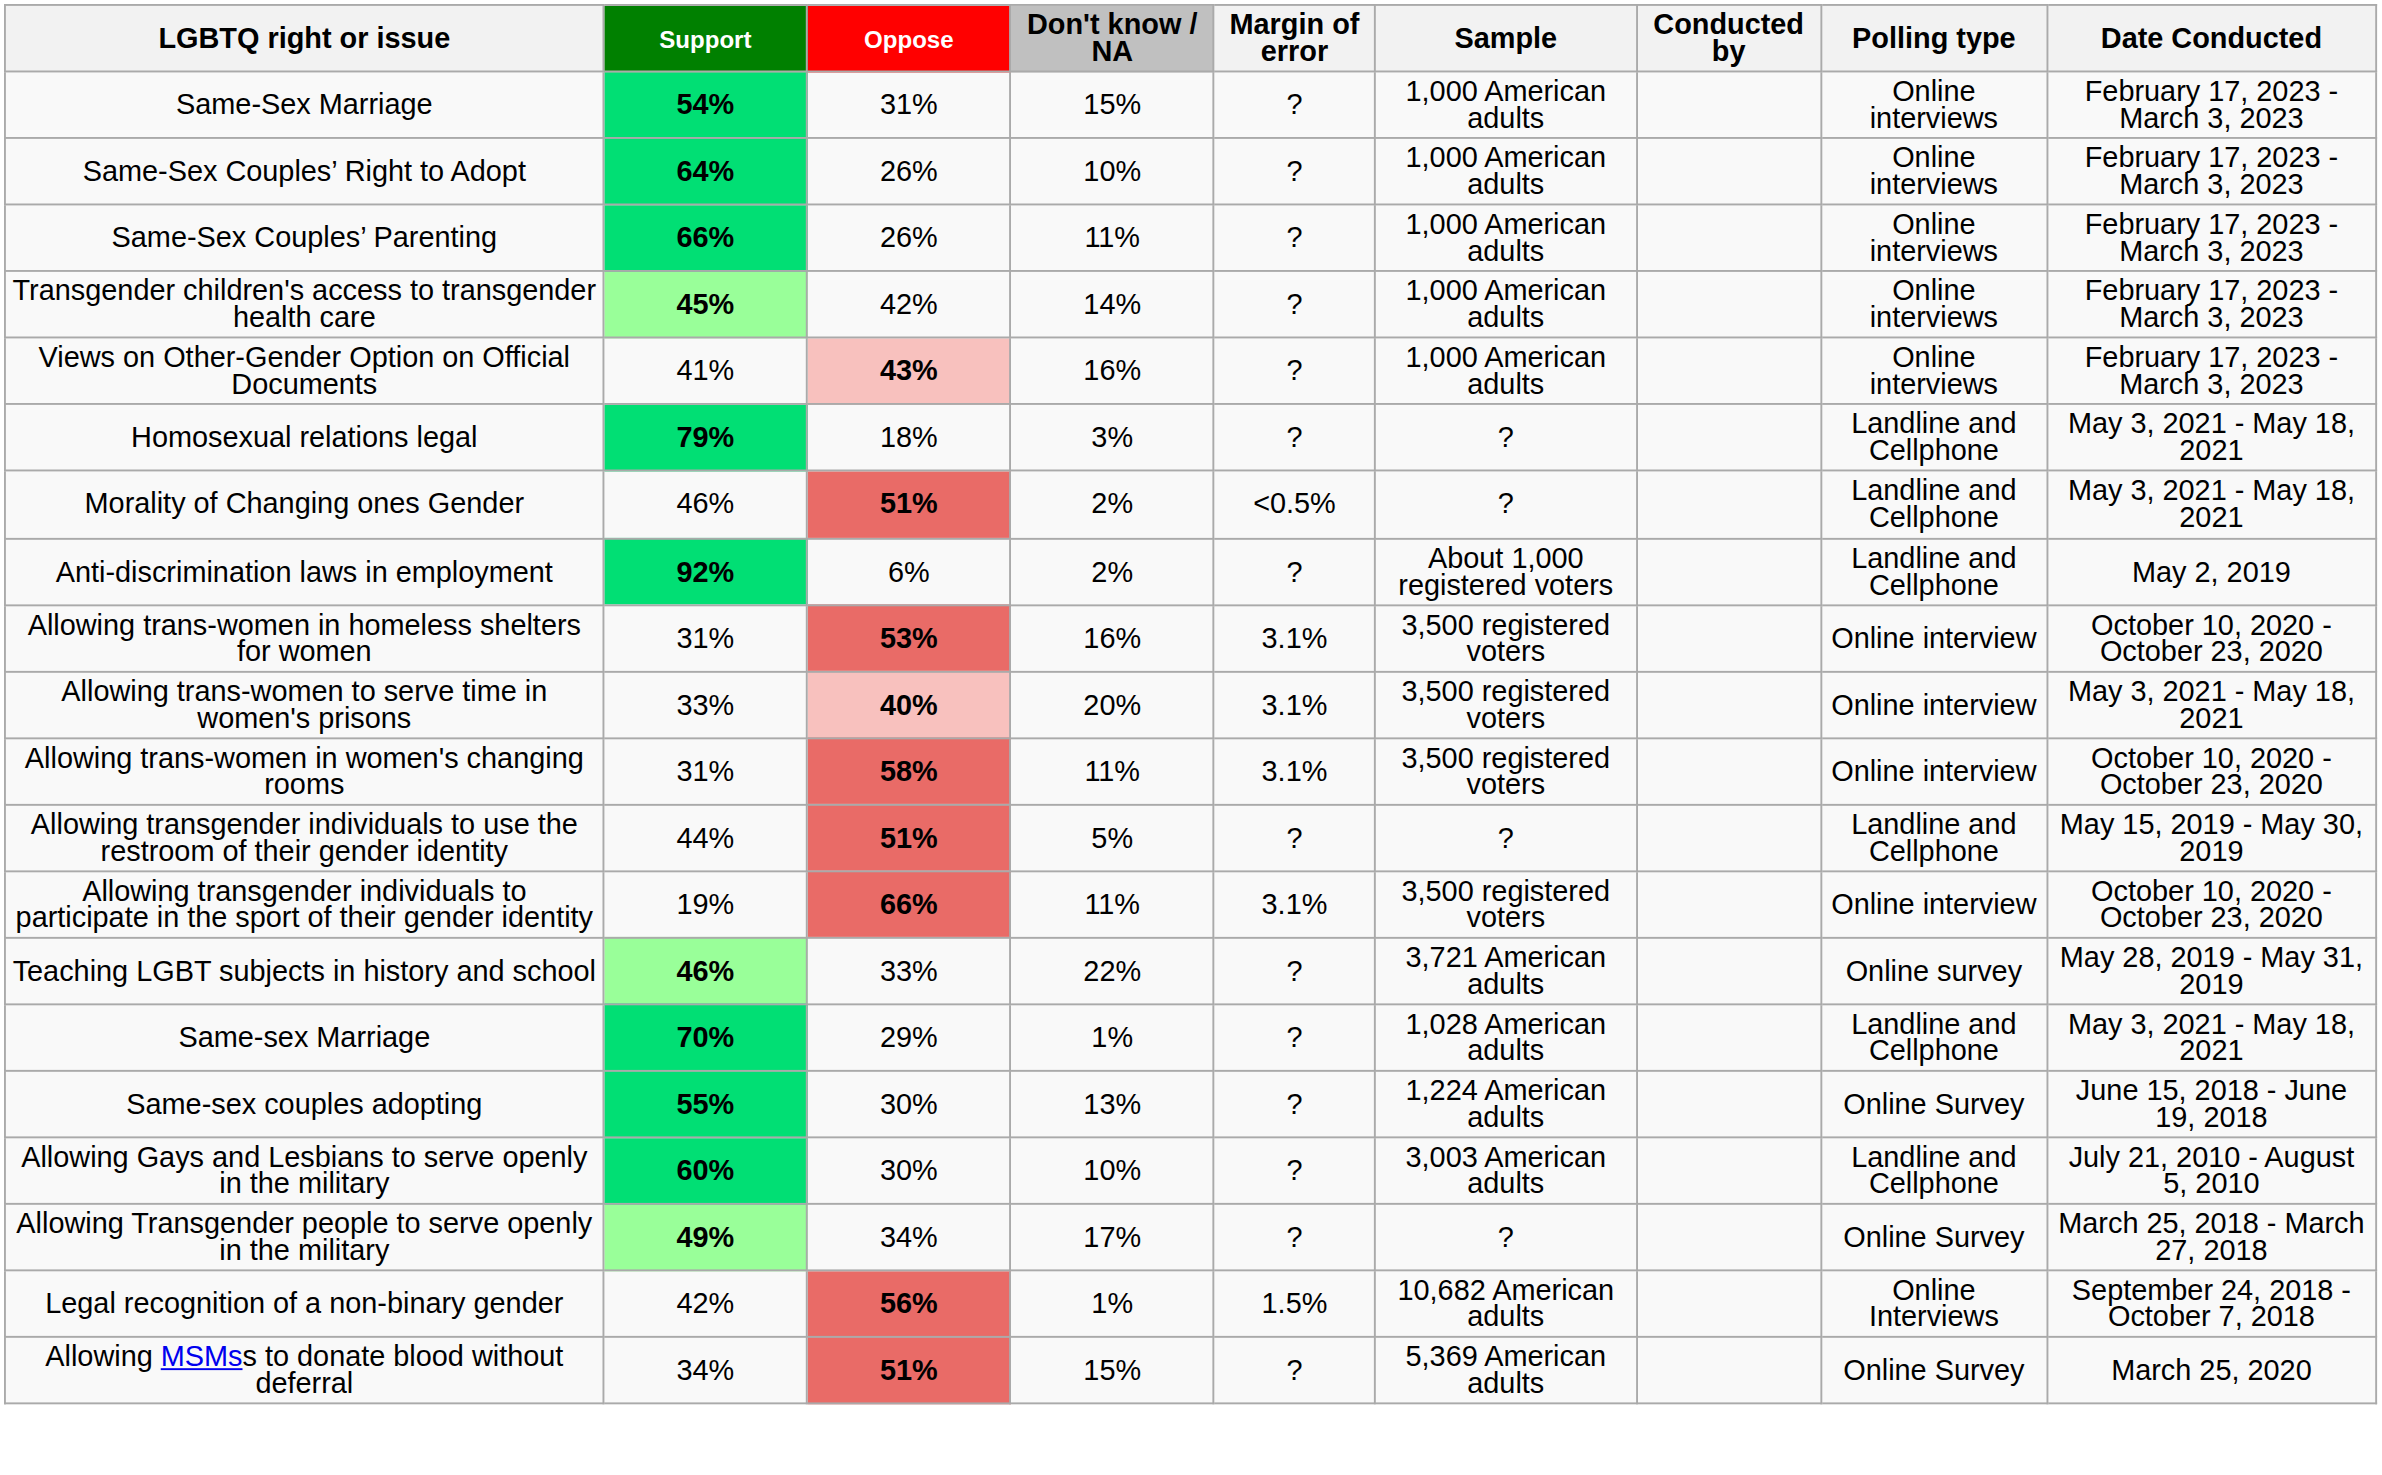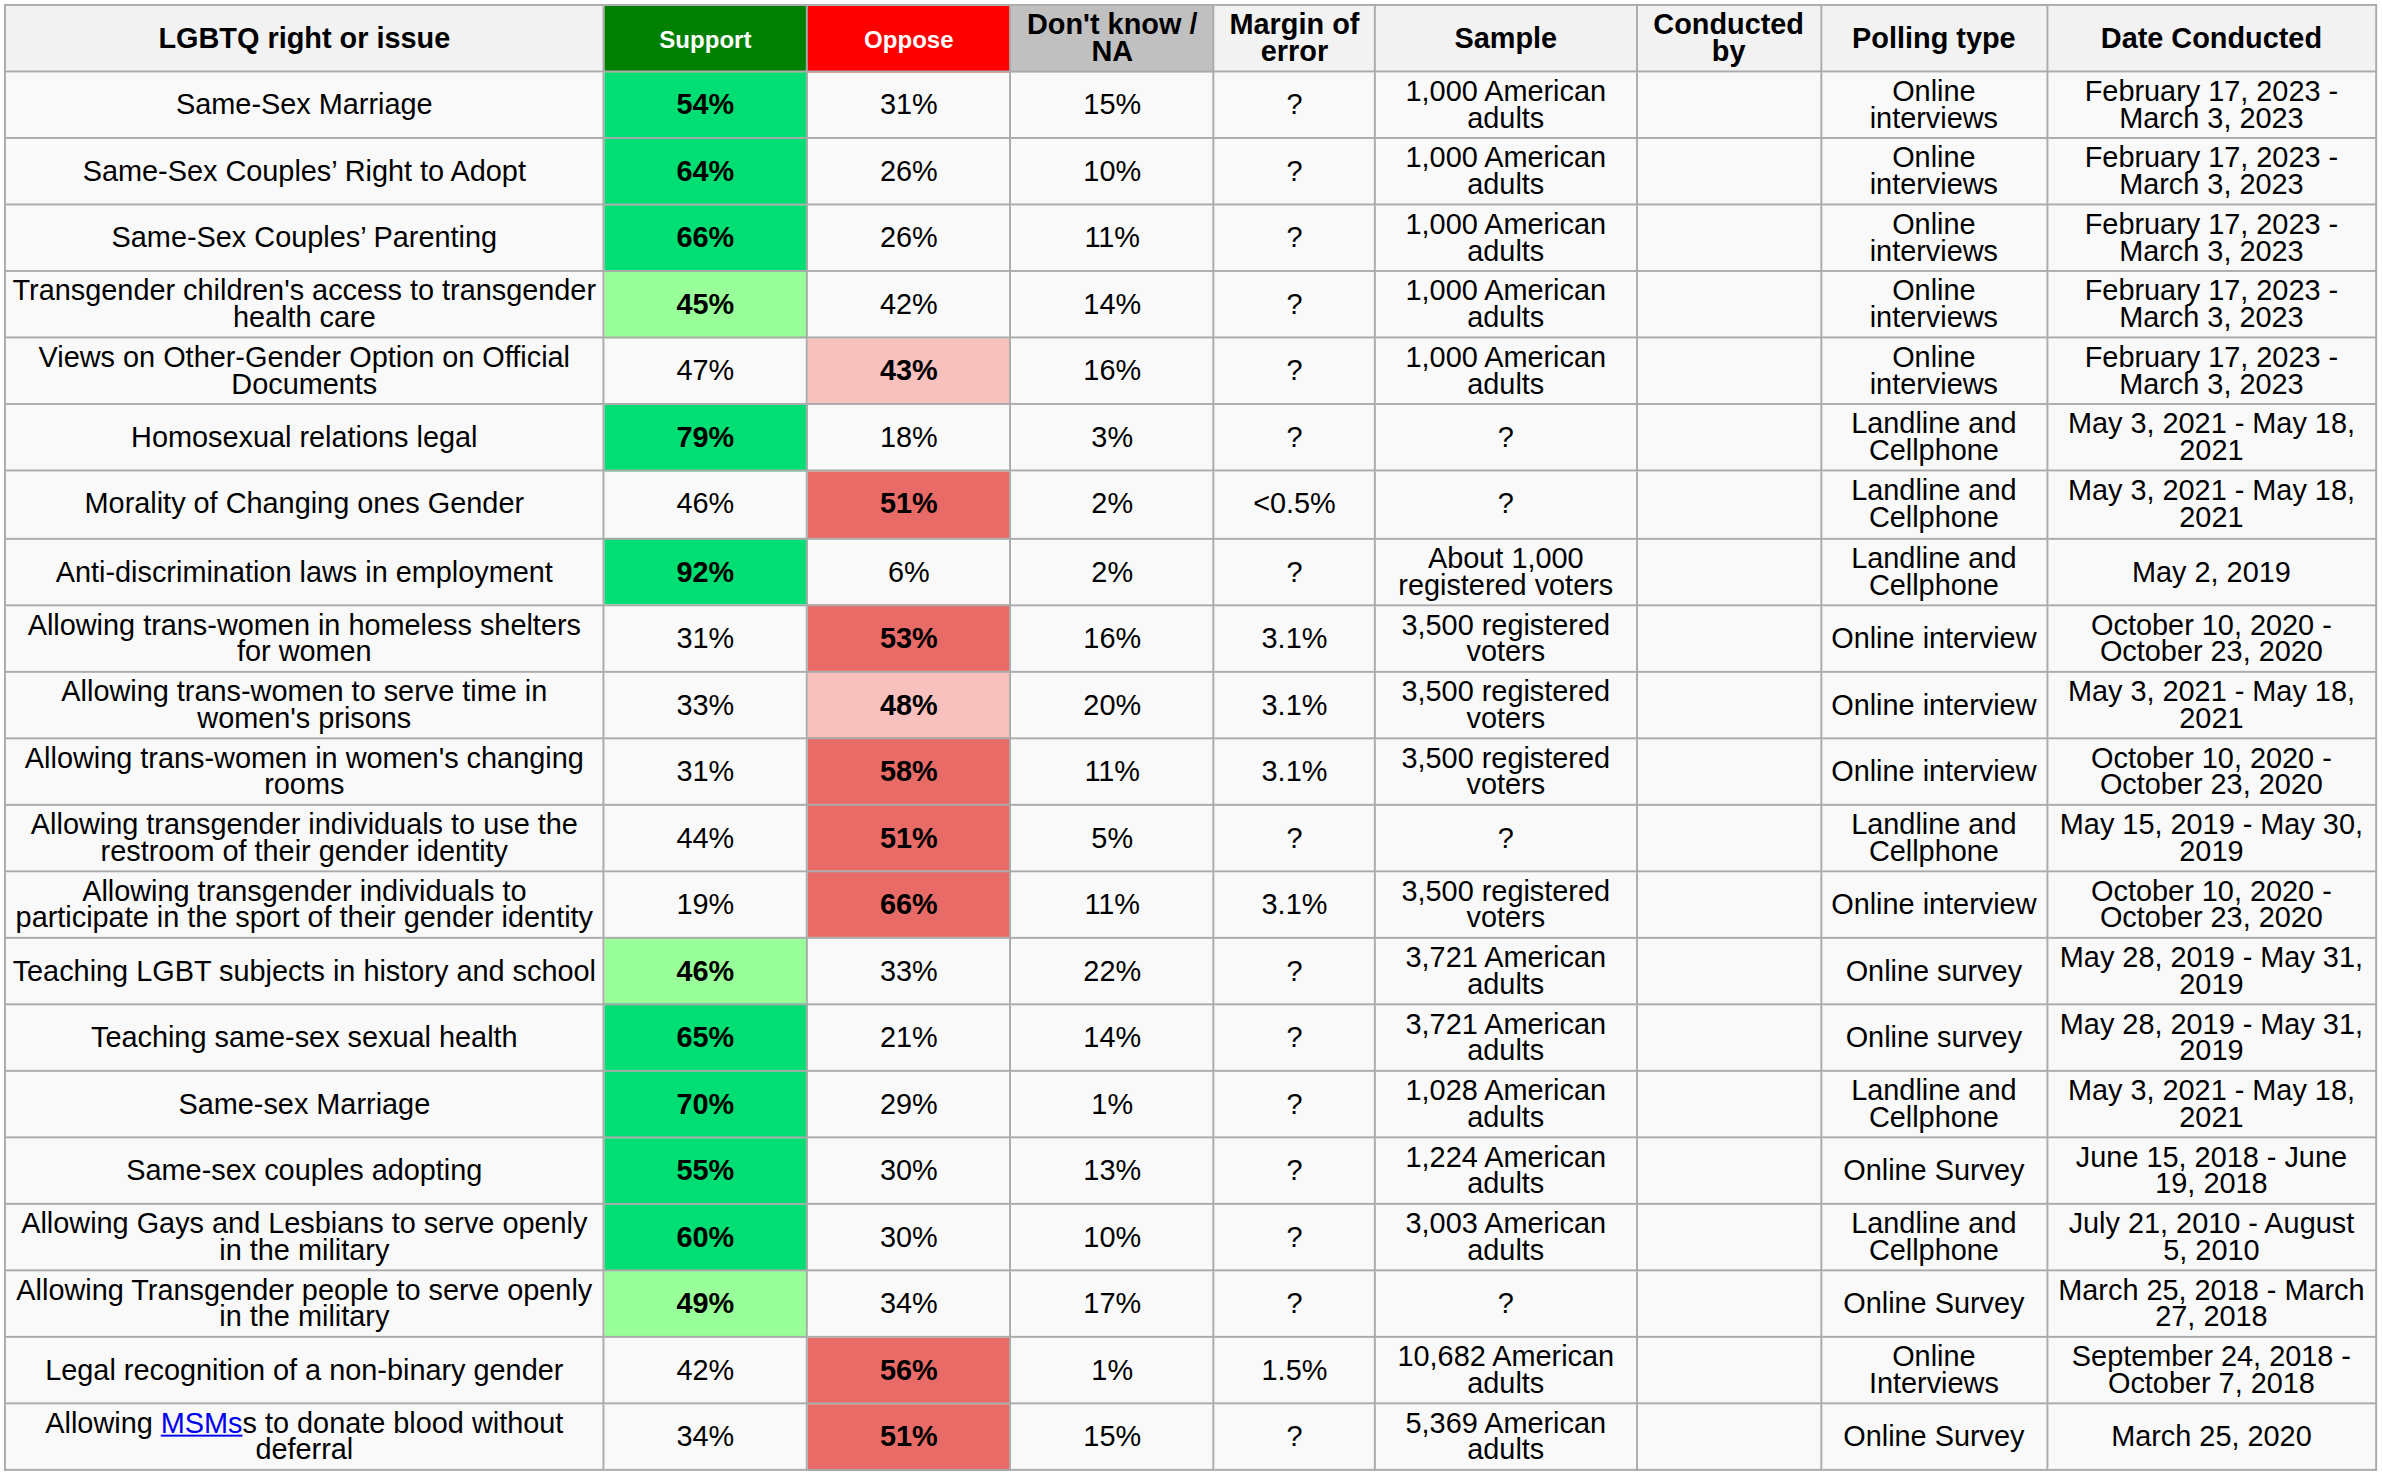Views on Other-Gender Option on Official Documents | Support: 41% -> 47%
Allowing trans-women to serve time in women's prisons | Oppose: 40% -> 48%
+ row: Teaching same-sex sexual health | 65% | 21% | 14% | ? | 3,721 American adults | Online survey | May 28, 2019 - May 31, 2019
